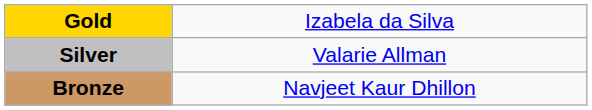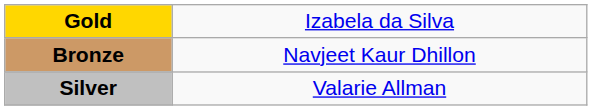rows swapped: Silver <-> Bronze
